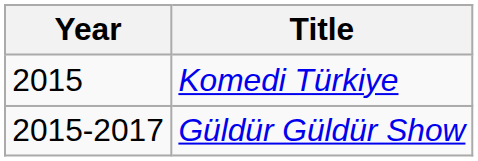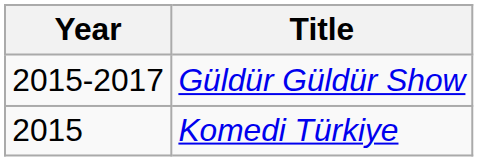rows swapped: Komedi Türkiye <-> Güldür Güldür Show
